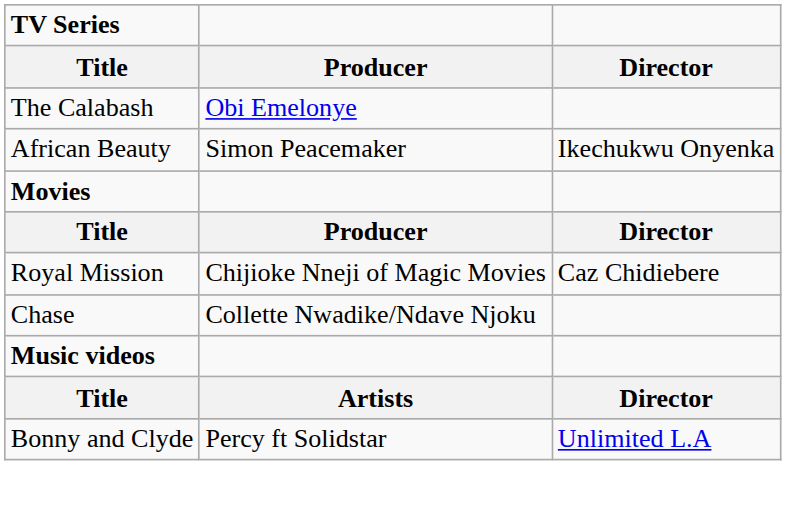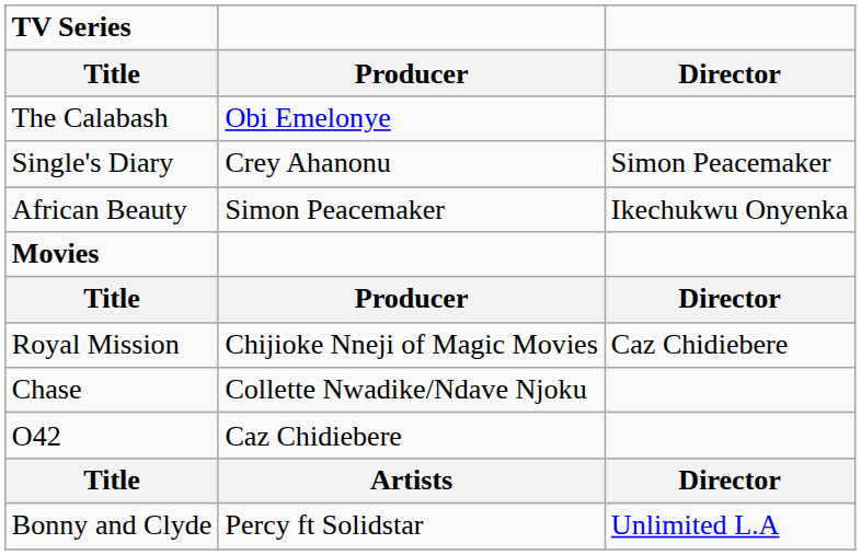+ row: Single's Diary | Crey Ahanonu | Simon Peacemaker
+ row: O42 | Caz Chidiebere
- row: Music videos
